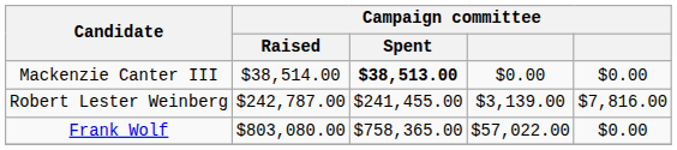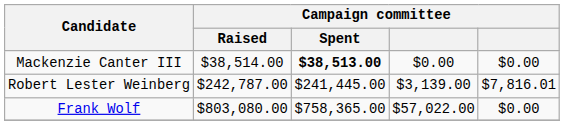Robert Lester Weinberg | Campaign committee / Spent: $241,455.00 -> $241,445.00
Robert Lester Weinberg | column 5: $7,816.00 -> $7,816.01
